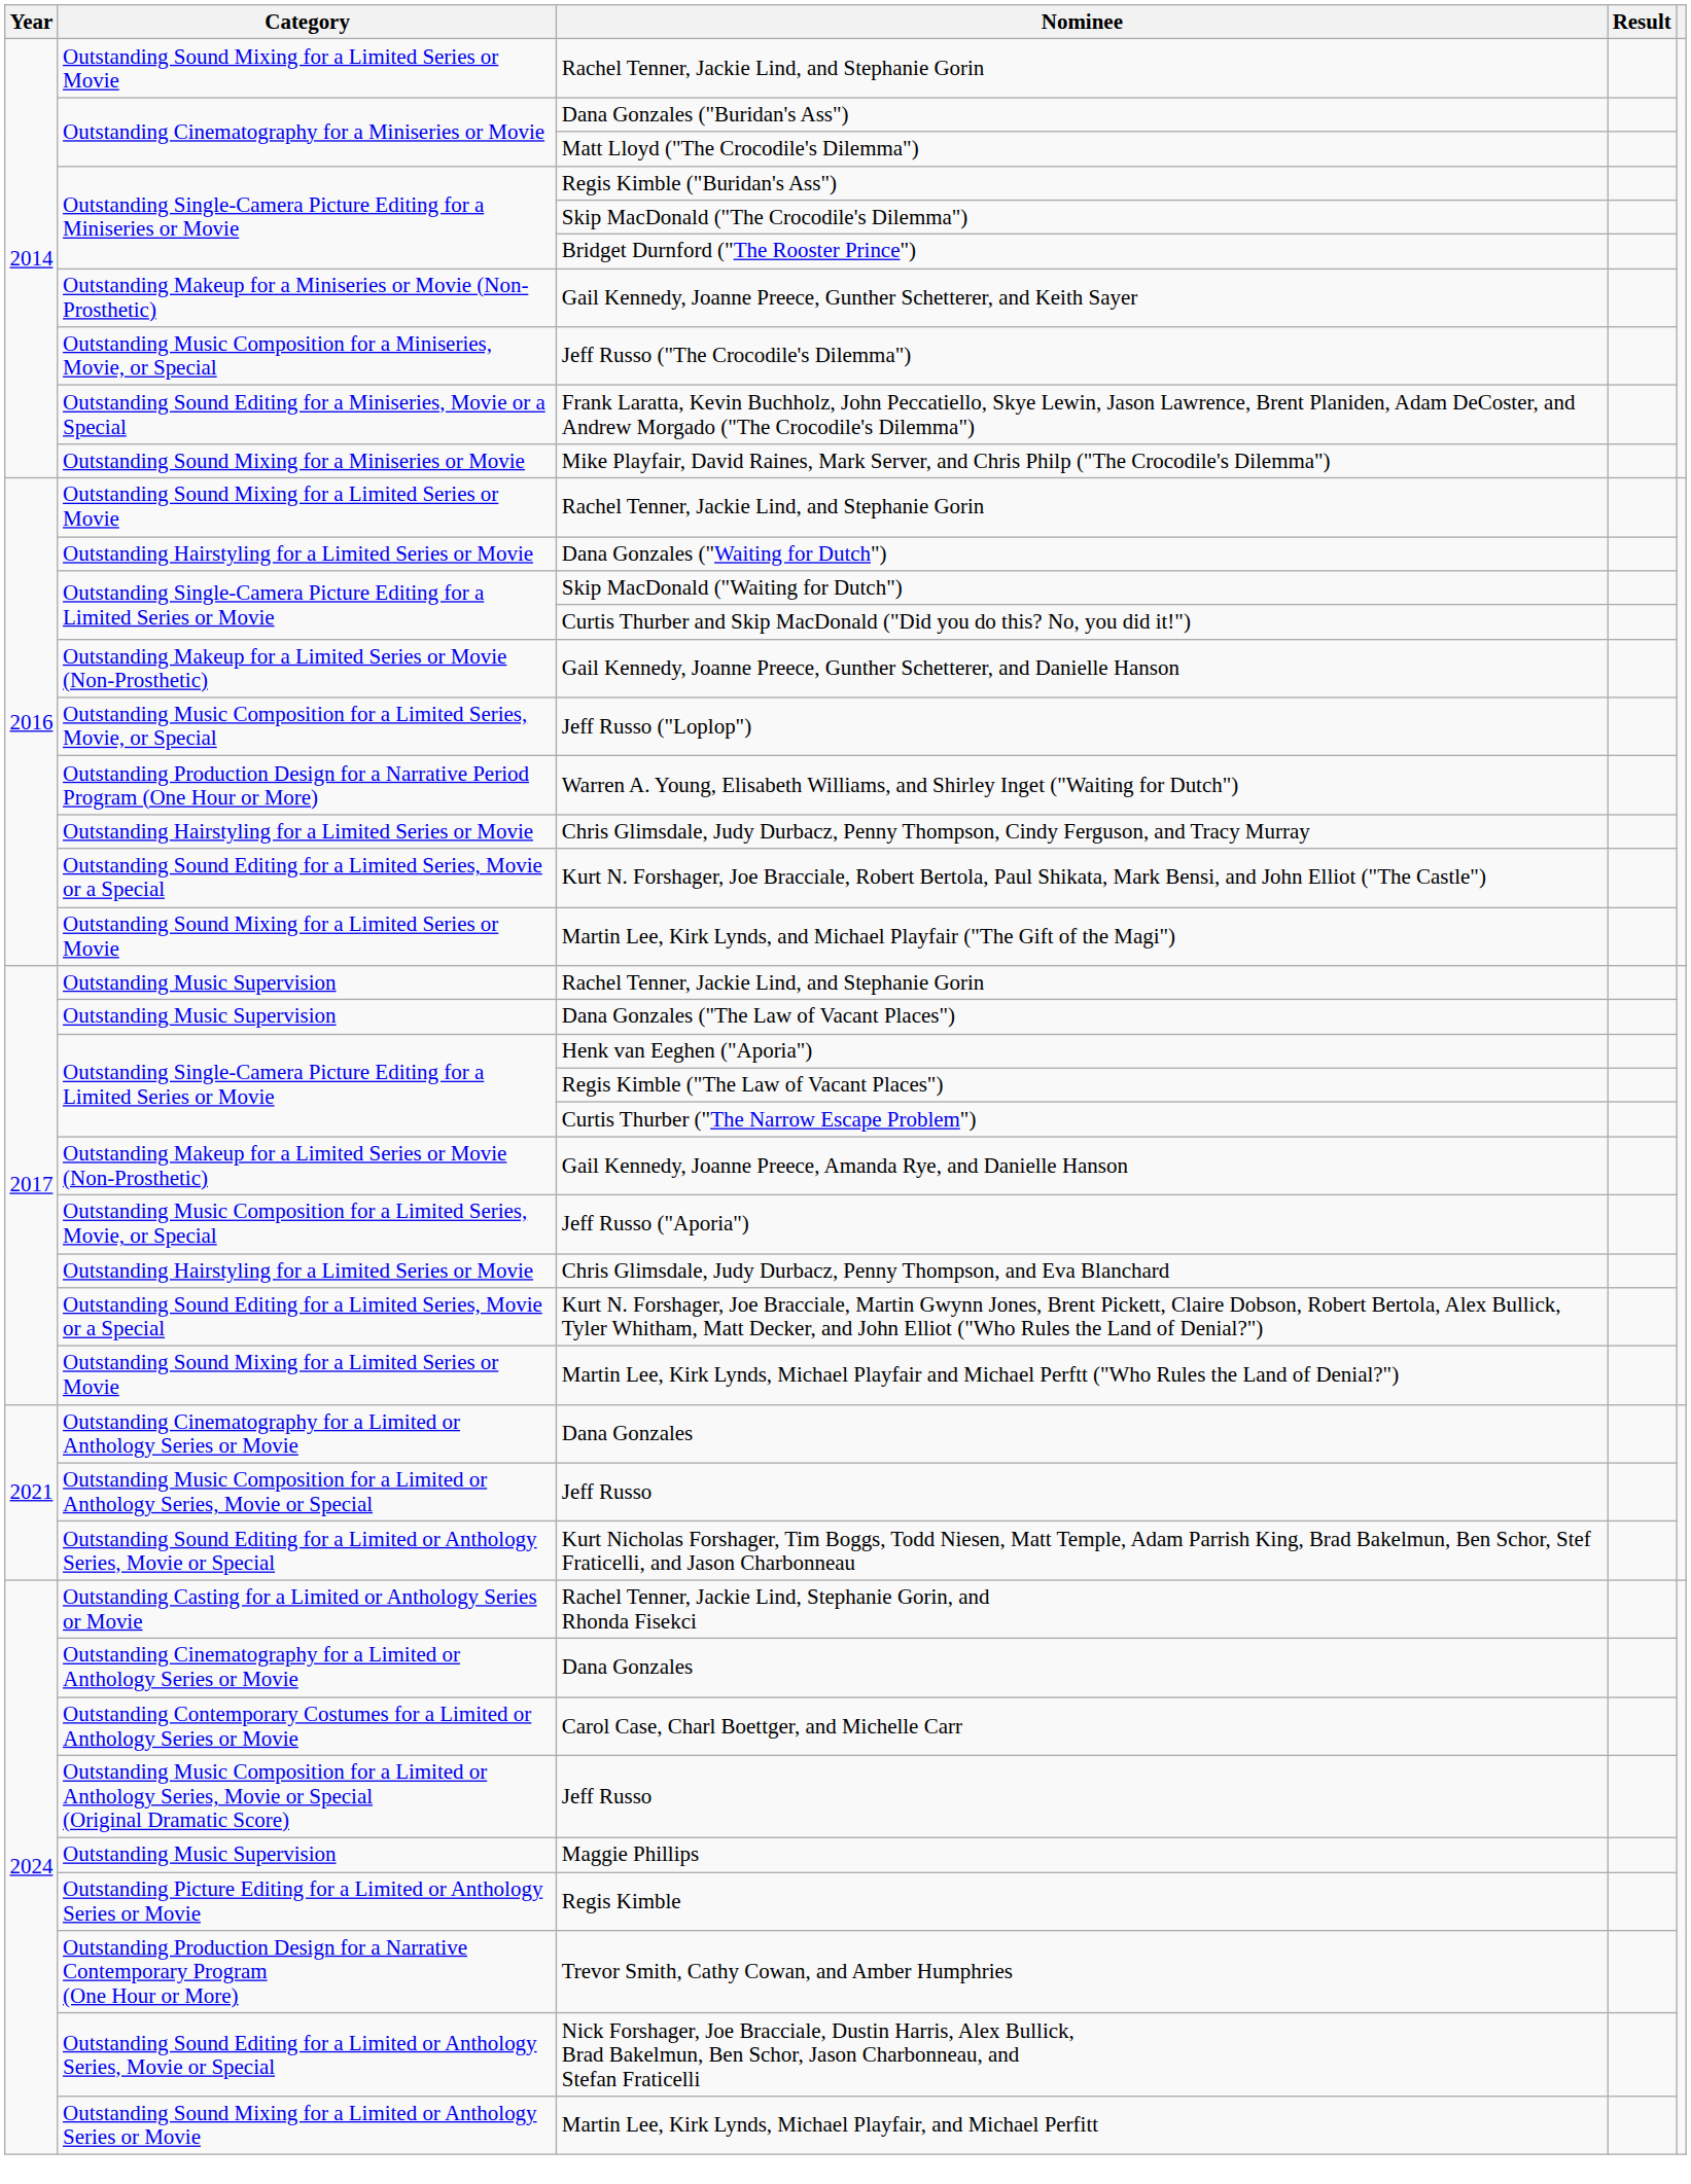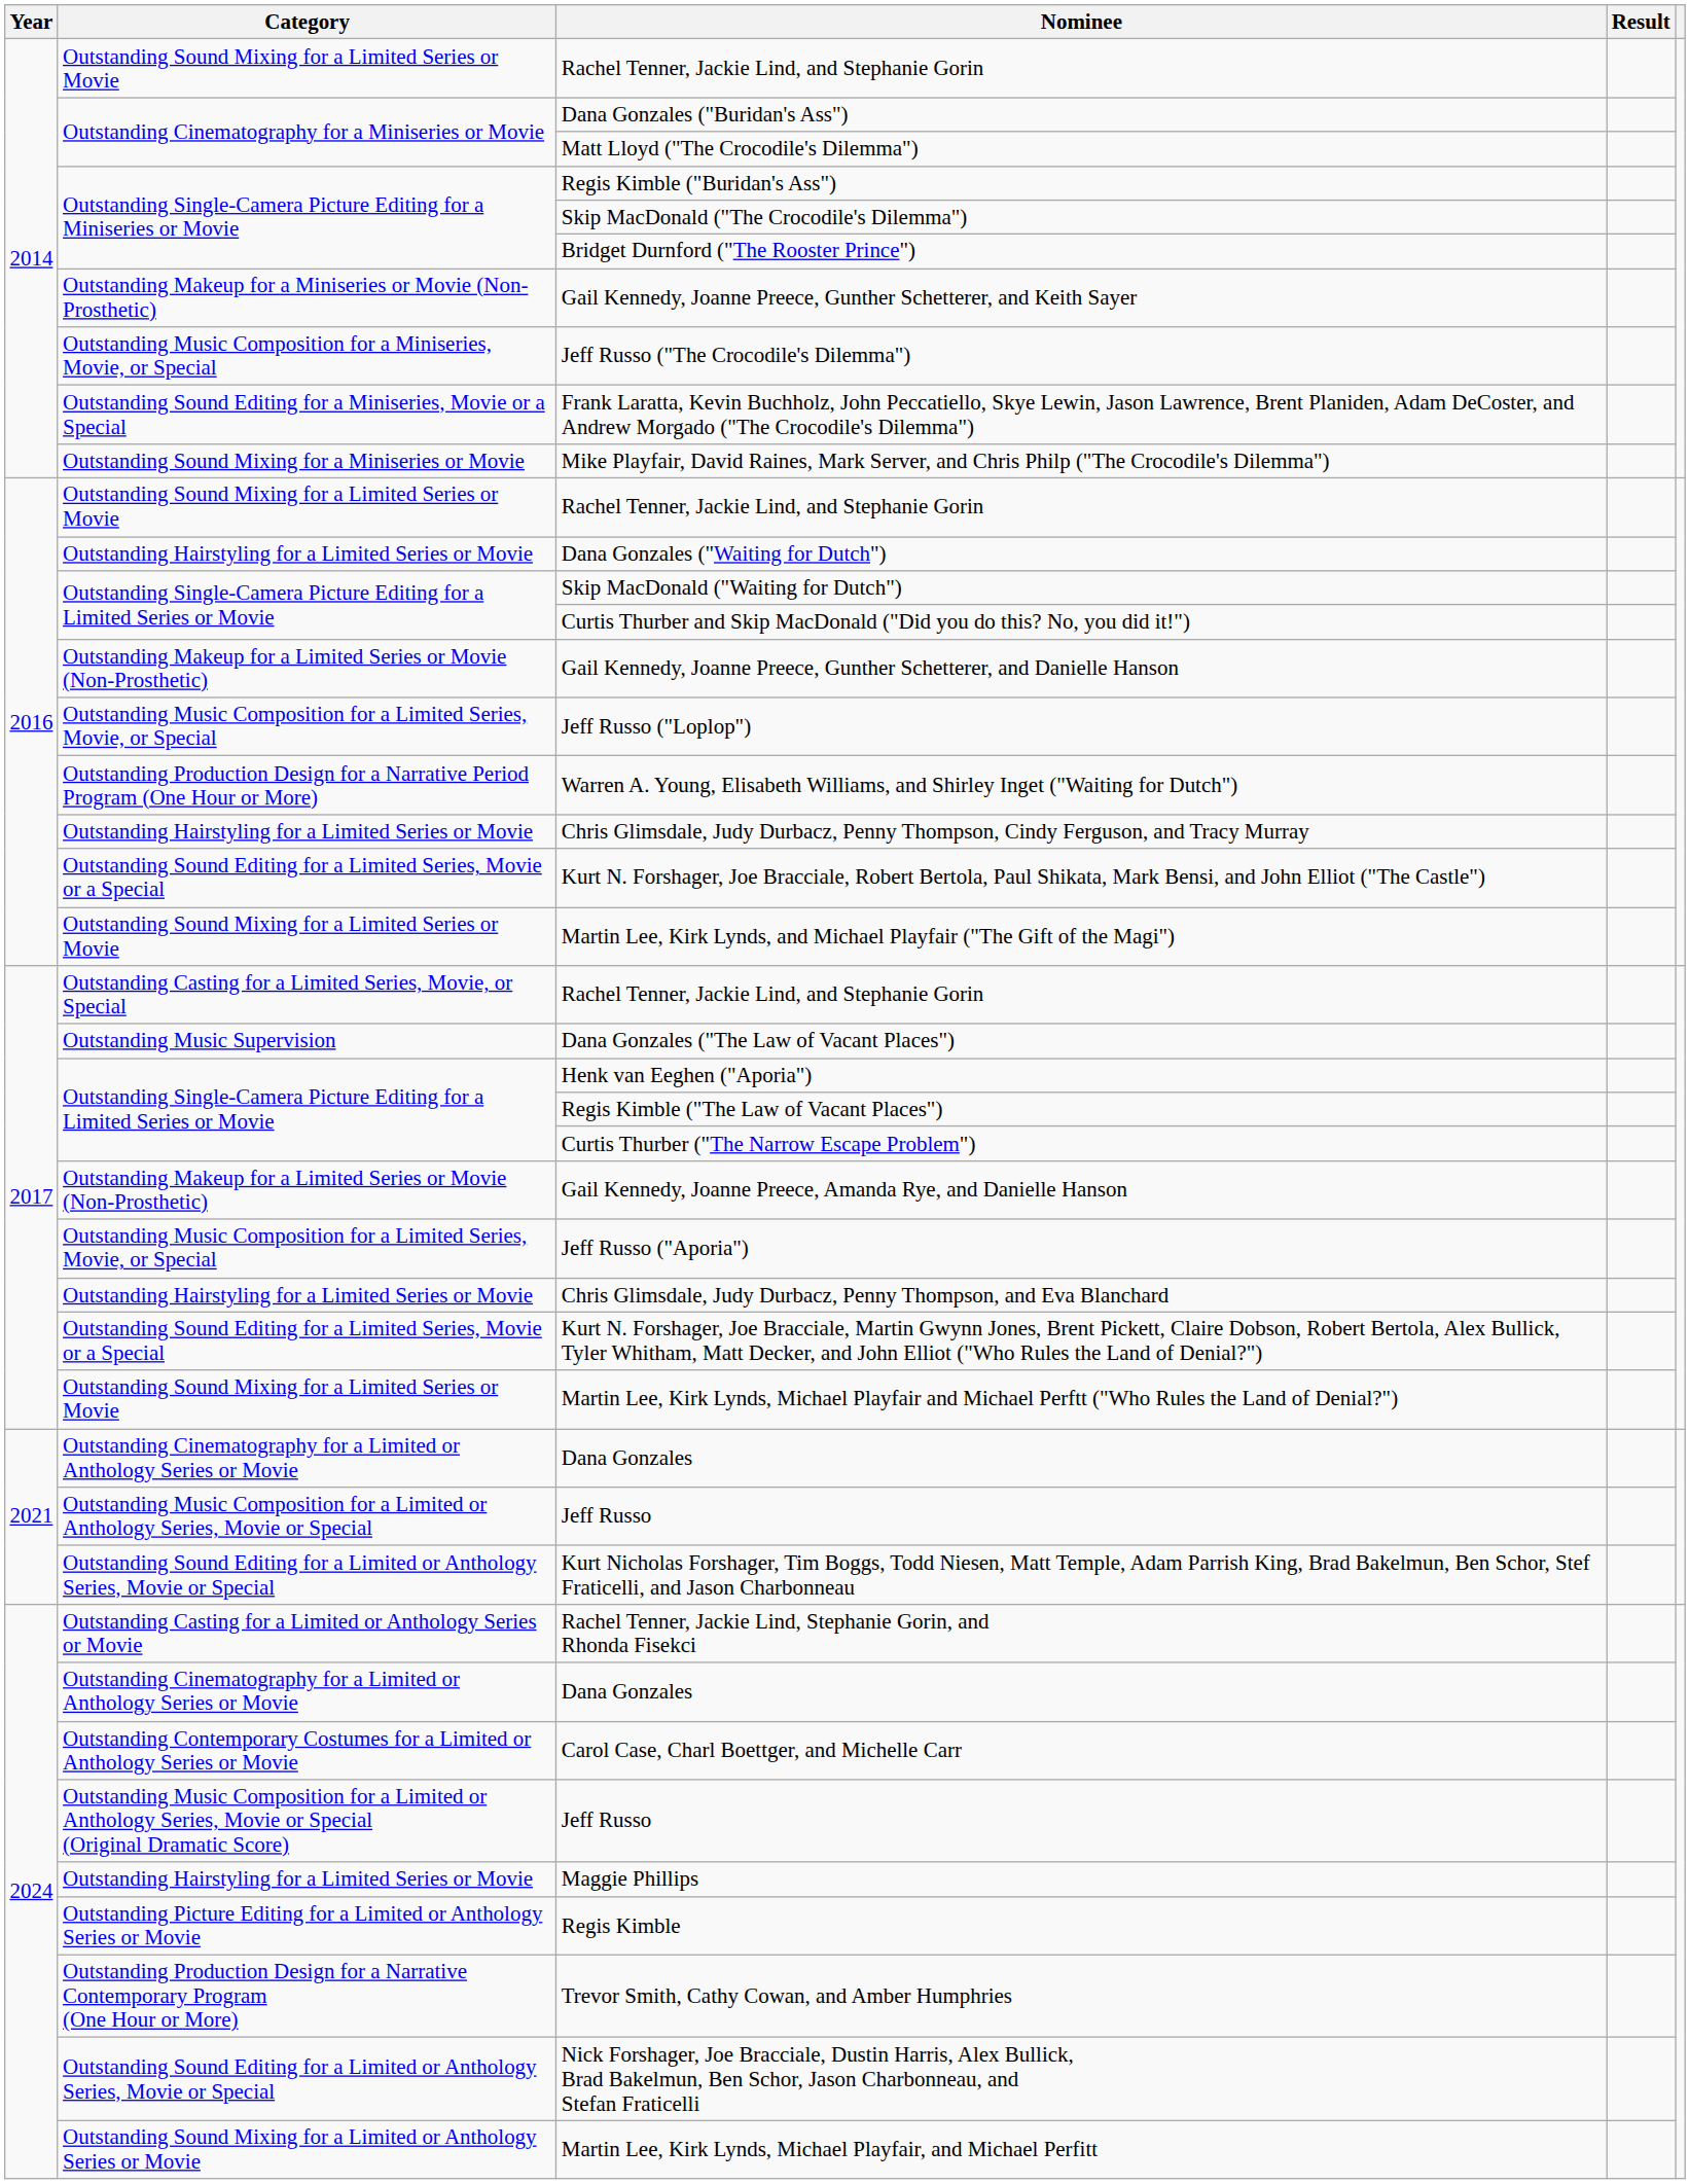2017 / Rachel Tenner, Jackie Lind, and Stephanie Gorin | Category: Outstanding Music Supervision -> Outstanding Casting for a Limited Series, Movie, or Special
Maggie Phillips | Category: Outstanding Music Supervision -> Outstanding Hairstyling for a Limited Series or Movie
